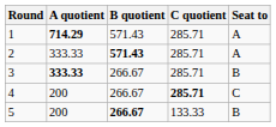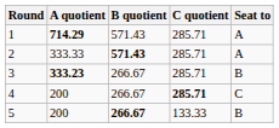3 | A quotient: 333.33 -> 333.23
